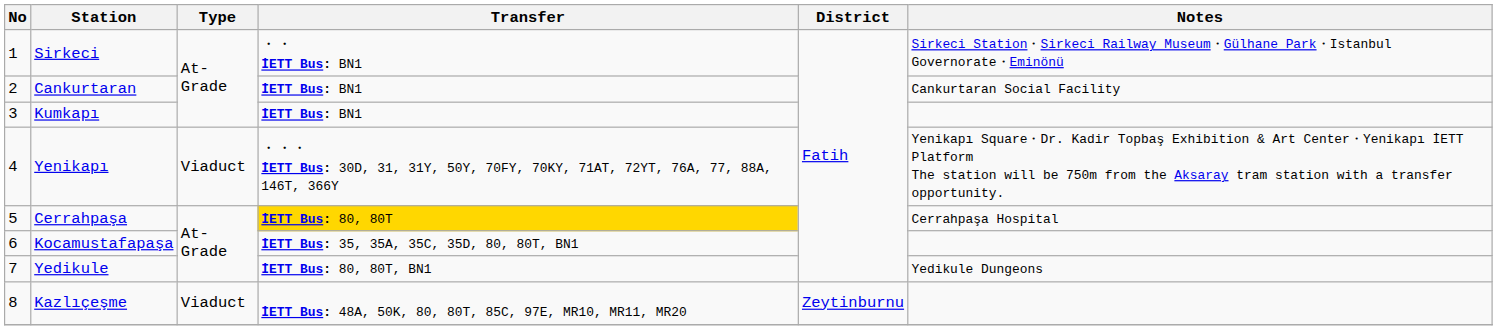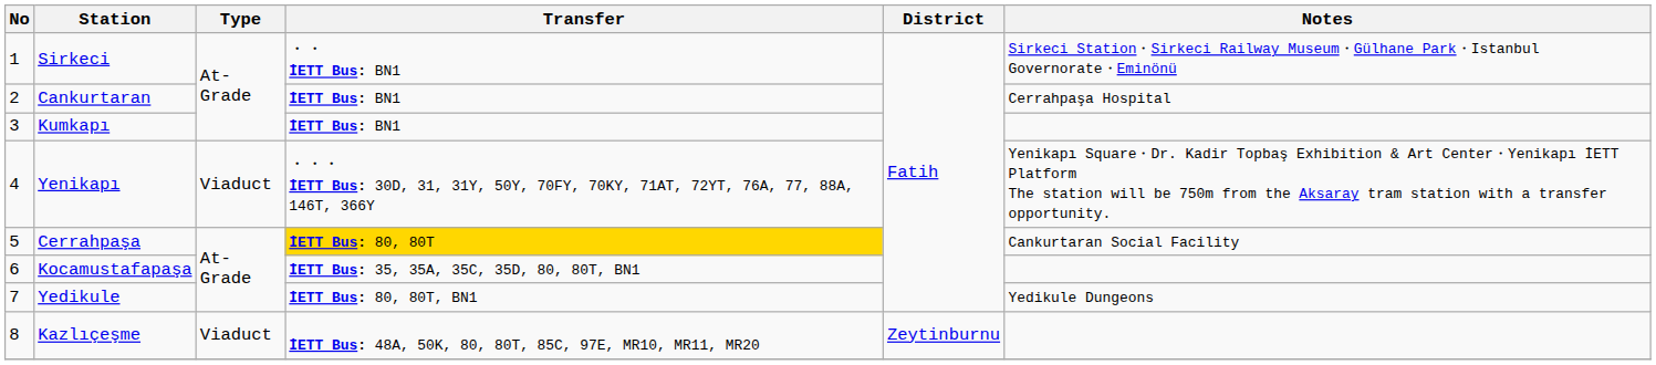Cankurtaran | Notes: Cankurtaran Social Facility -> Cerrahpaşa Hospital
Cerrahpaşa | Notes: Cerrahpaşa Hospital -> Cankurtaran Social Facility
